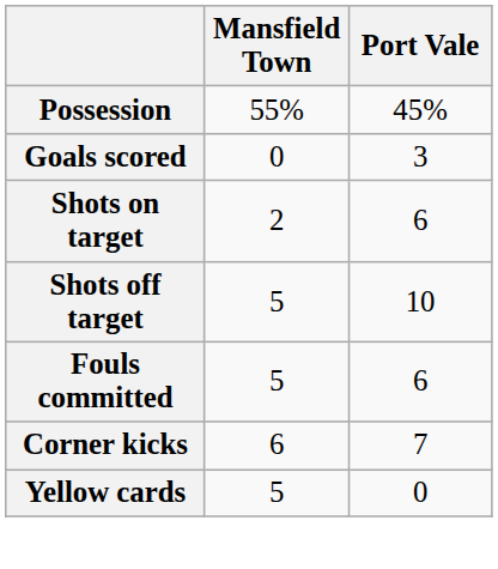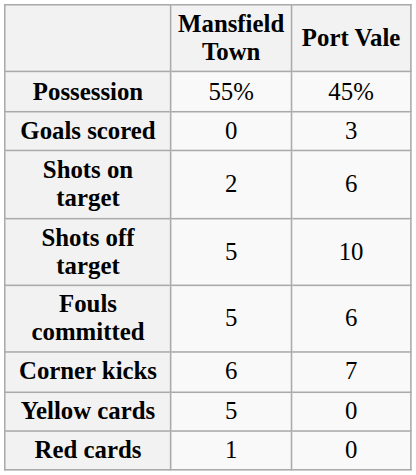+ row: Red cards | 1 | 0
